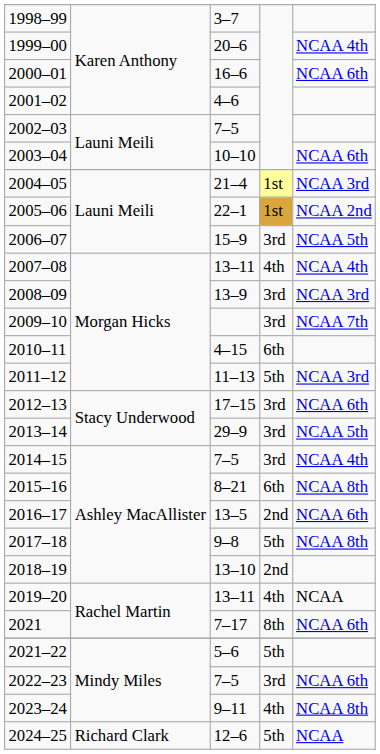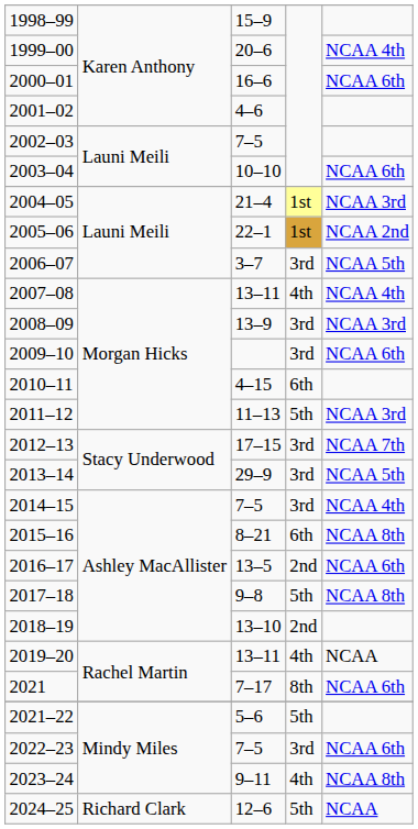1998–99 | column 3: 3–7 -> 15–9
2006–07 | column 3: 15–9 -> 3–7
2009–10 | column 5: NCAA 7th -> NCAA 6th
2012–13 | column 5: NCAA 6th -> NCAA 7th
